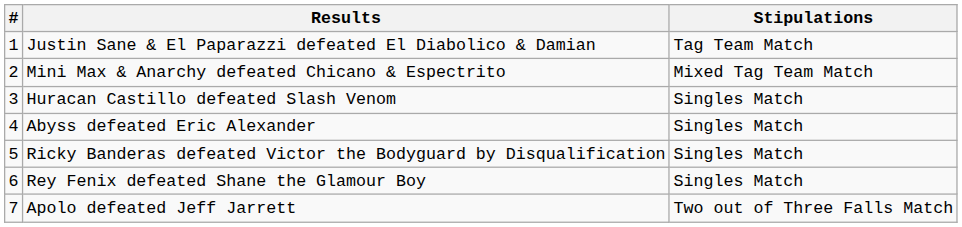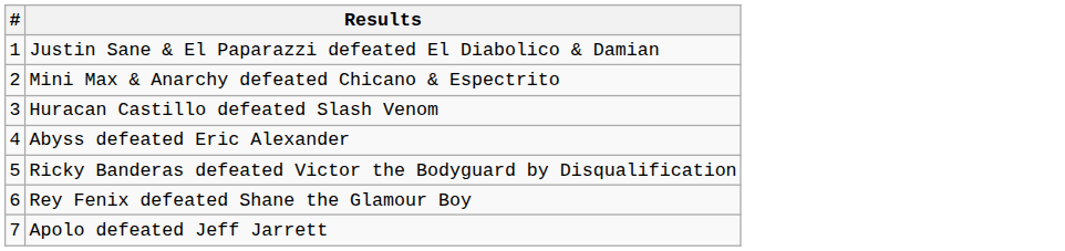- column: Stipulations | Tag Team Match | Mixed Tag Team Match | Singles Match | Singles Match | Singles Match | Singles Match | Two out of Three Falls Match
